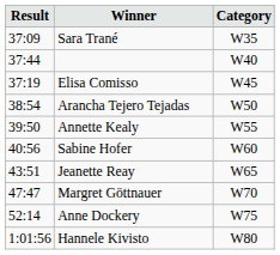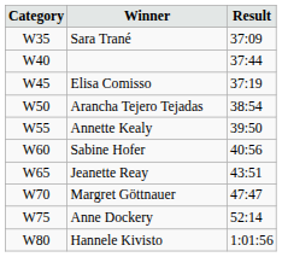columns swapped: Category <-> Result
